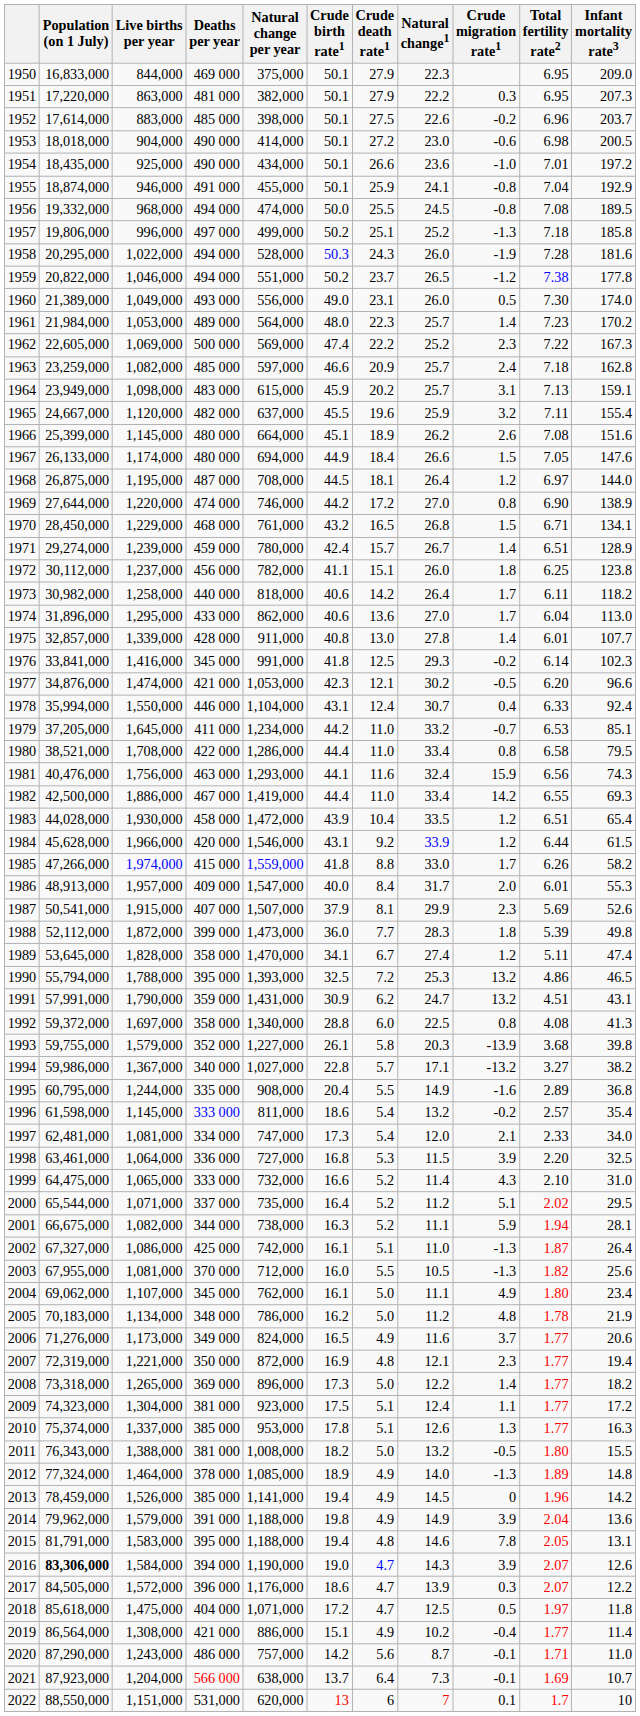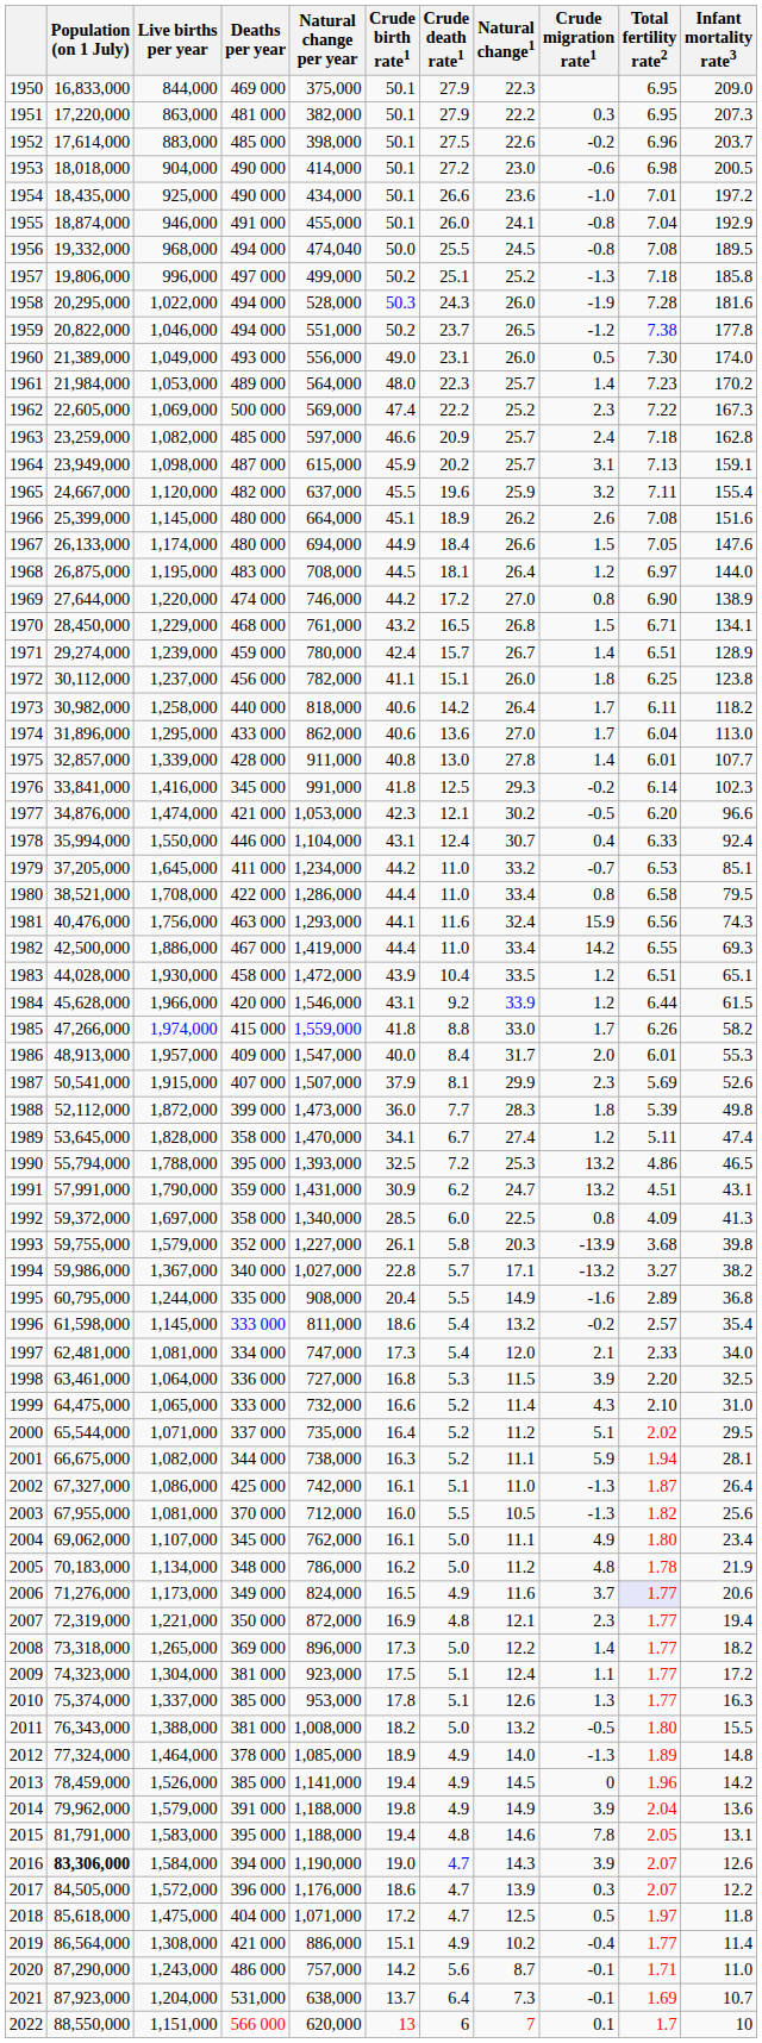1955 | Crude death rate1: 25.9 -> 26.0
1956 | Natural change per year: 474,000 -> 474,040
1964 | Deaths per year: 483 000 -> 487 000
1968 | Deaths per year: 487 000 -> 483 000
1983 | Infant mortality rate3: 65.4 -> 65.1
1992 | Crude birth rate1: 28.8 -> 28.5
1992 | Total fertility rate2: 4.08 -> 4.09
2006 | Total fertility rate2: no background -> lavender background
2021 | Deaths per year: 566 000 -> 531,000
2022 | Deaths per year: 531,000 -> 566 000
